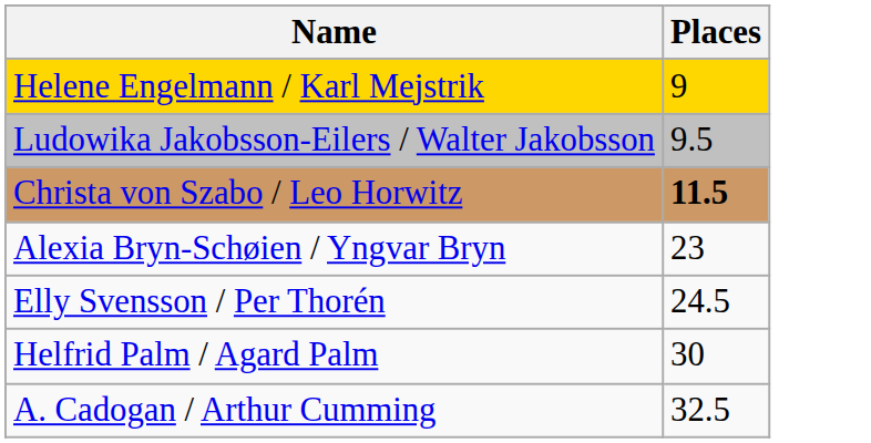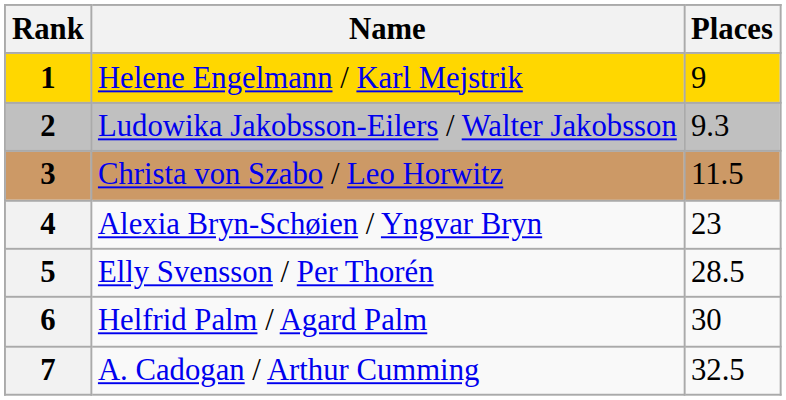+ column: Rank | 1 | 2 | 3 | 4 | 5 | 6 | 7
Ludowika Jakobsson-Eilers / Walter Jakobsson | Places: 9.5 -> 9.3
Christa von Szabo / Leo Horwitz | Places: bold -> normal
Elly Svensson / Per Thorén | Places: 24.5 -> 28.5
